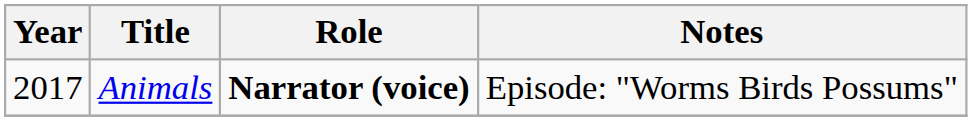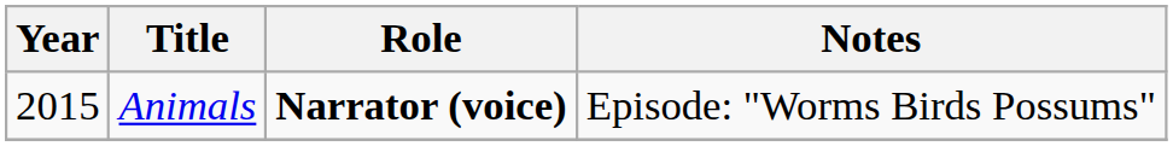Animals | Year: 2017 -> 2015
